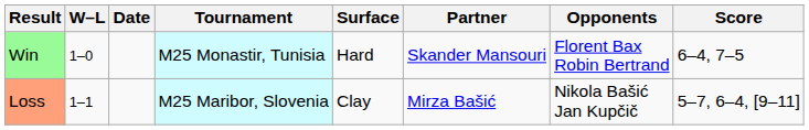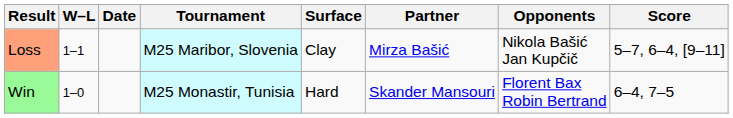rows swapped: Win <-> Loss
